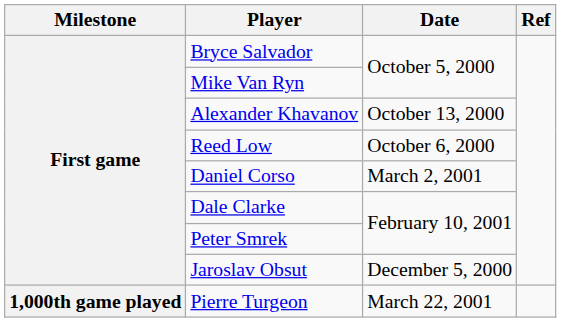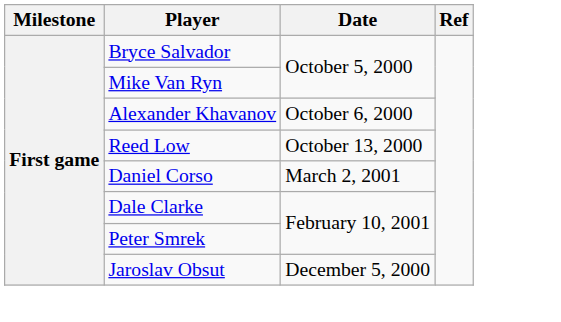Alexander Khavanov | Date: October 13, 2000 -> October 6, 2000
Reed Low | Date: October 6, 2000 -> October 13, 2000
- row: 1,000th game played | Pierre Turgeon | March 22, 2001
